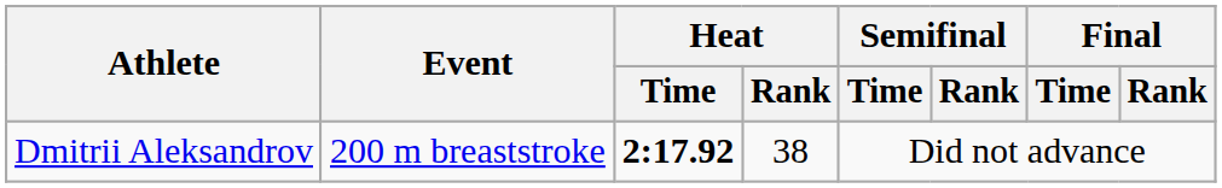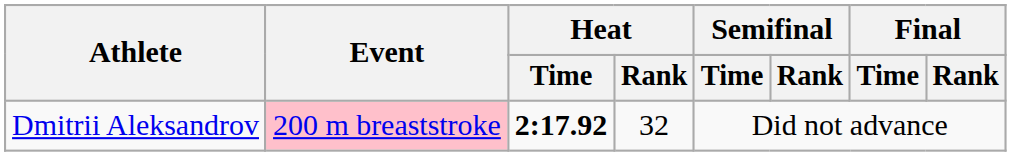Dmitrii Aleksandrov | Event: no background -> pink background
Dmitrii Aleksandrov | Heat / Rank: 38 -> 32
